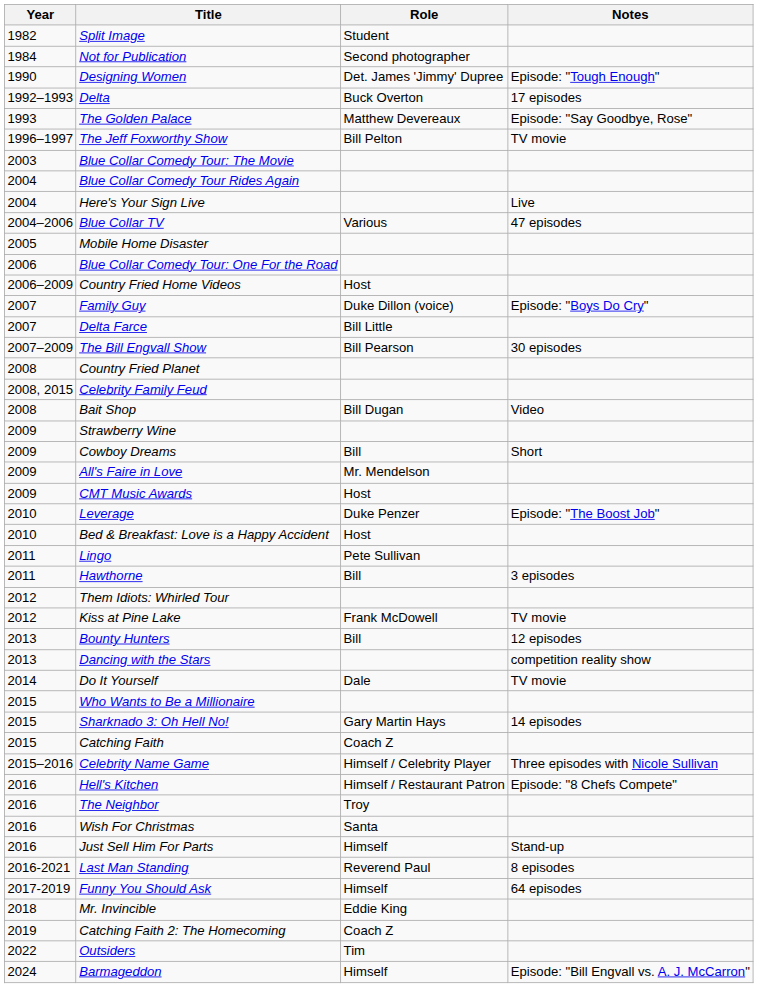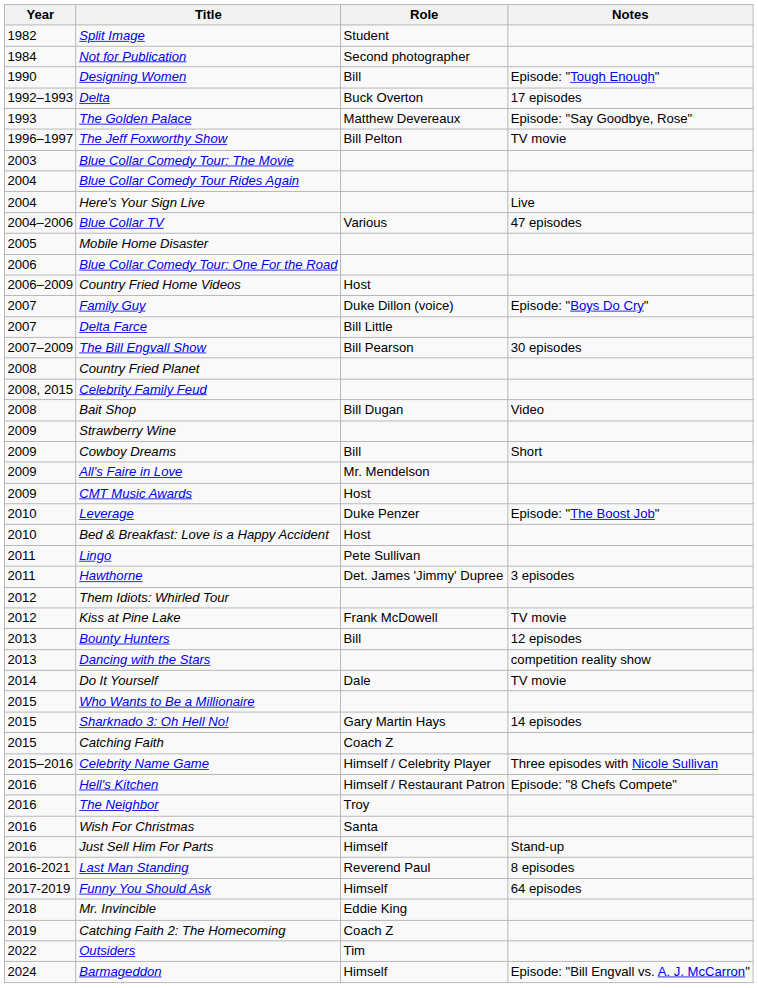Designing Women | Role: Det. James 'Jimmy' Dupree -> Bill
Hawthorne | Role: Bill -> Det. James 'Jimmy' Dupree
